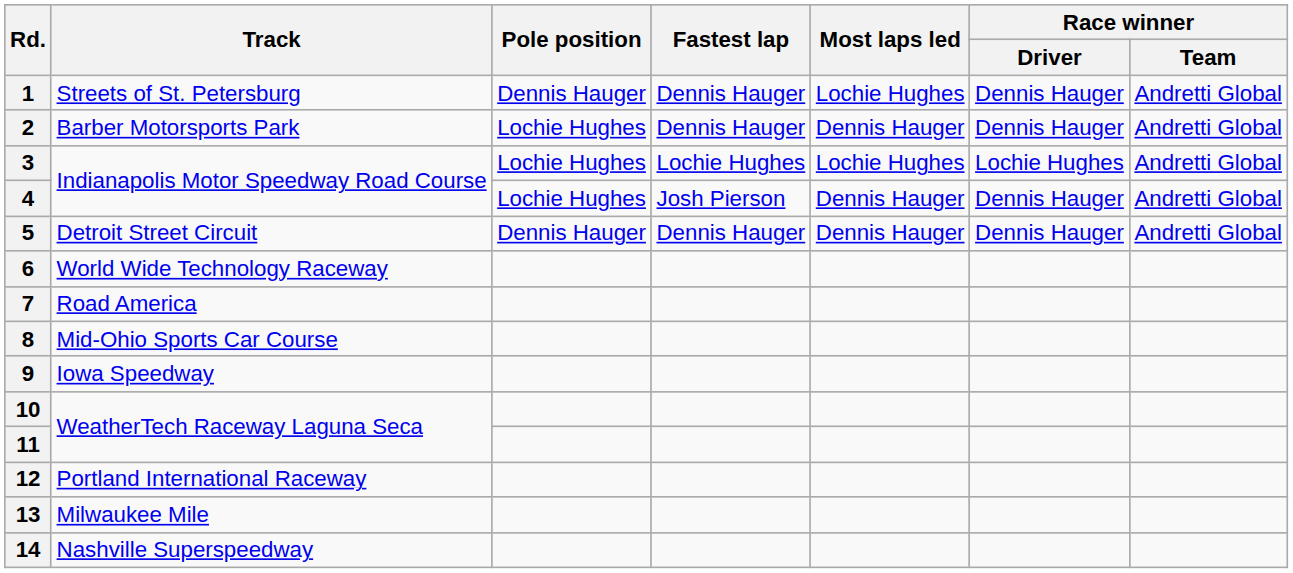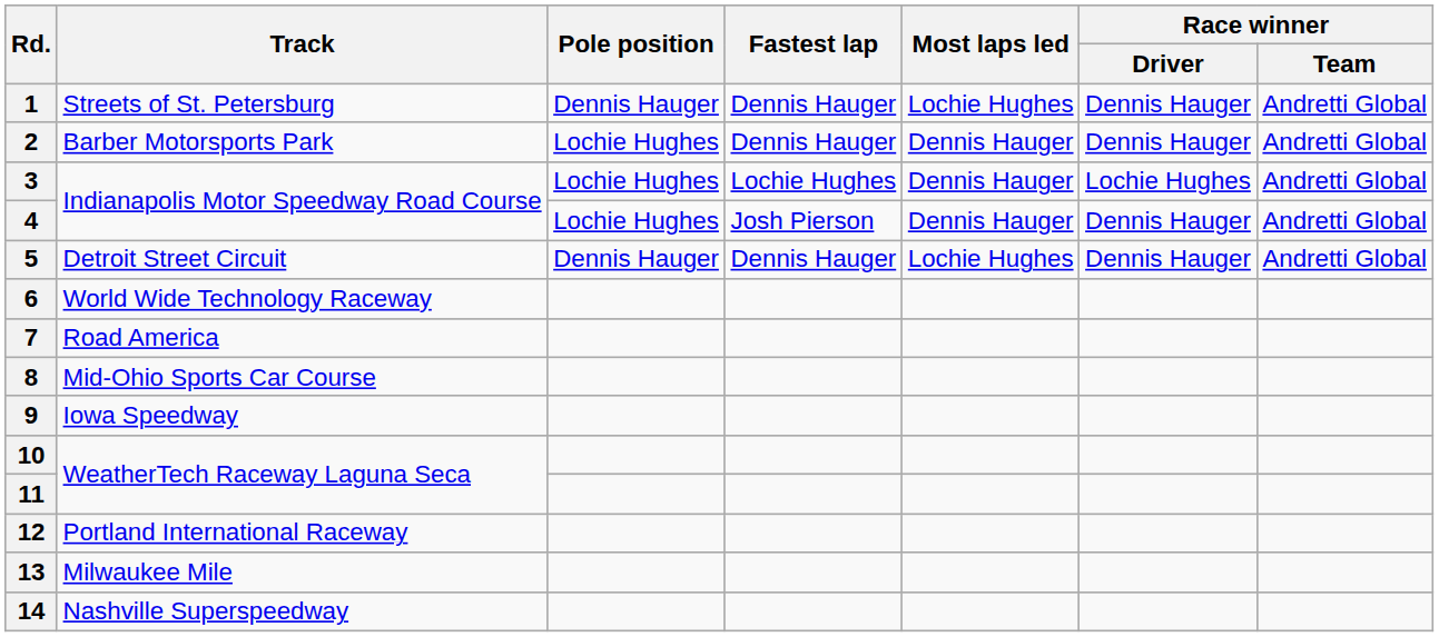3 | Most laps led: Lochie Hughes -> Dennis Hauger
5 | Most laps led: Dennis Hauger -> Lochie Hughes
